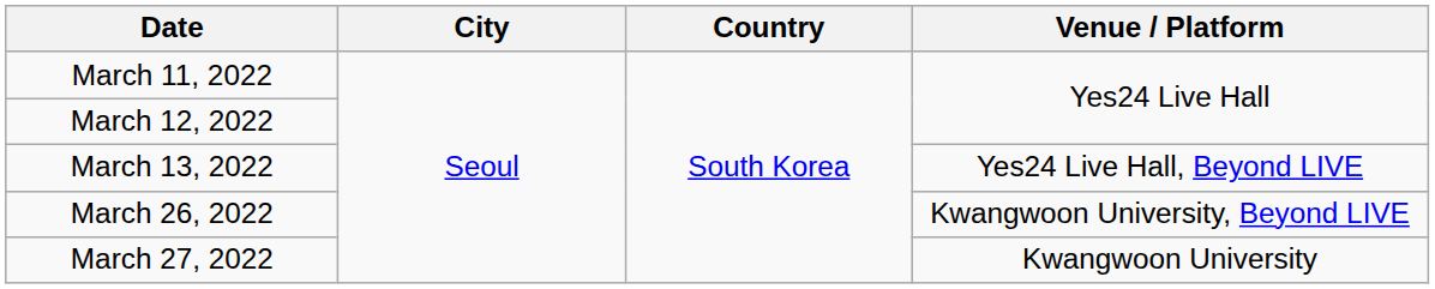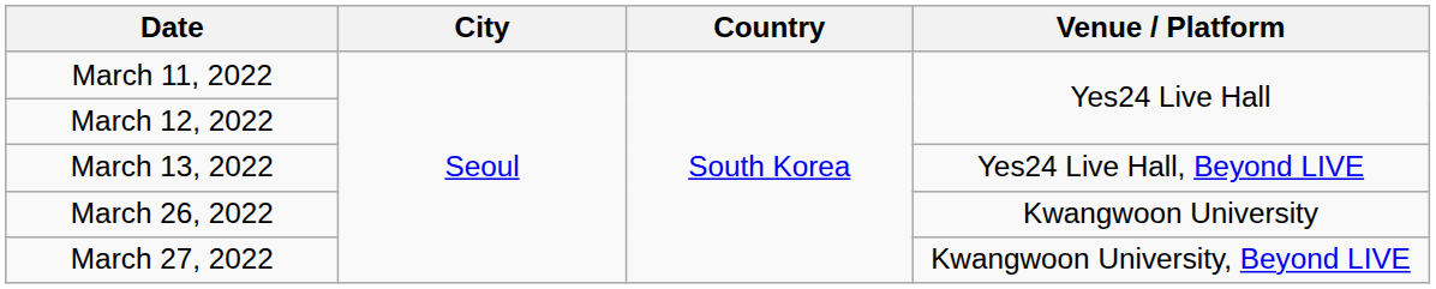March 26, 2022 | Venue / Platform: Kwangwoon University, Beyond LIVE -> Kwangwoon University
March 27, 2022 | Venue / Platform: Kwangwoon University -> Kwangwoon University, Beyond LIVE
